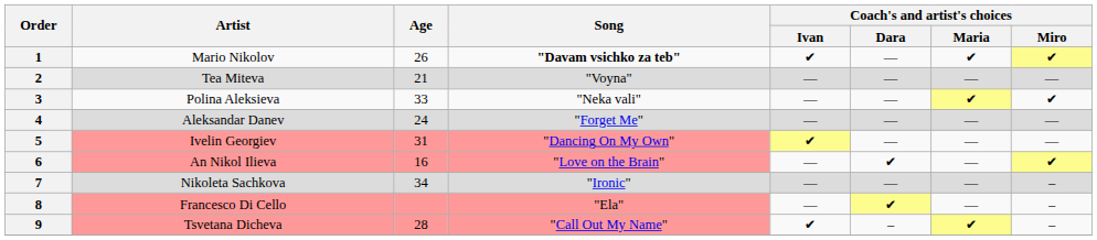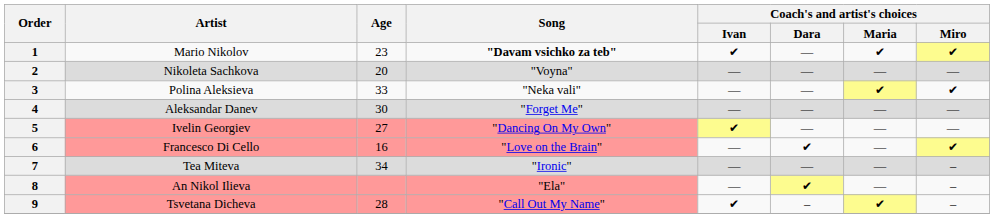1 | Age: 26 -> 23
2 | Artist: Tea Miteva -> Nikoleta Sachkova
2 | Age: 21 -> 20
4 | Age: 24 -> 30
5 | Age: 31 -> 27
6 | Artist: An Nikol Ilieva -> Francesco Di Cello
7 | Artist: Nikoleta Sachkova -> Tea Miteva
8 | Artist: Francesco Di Cello -> An Nikol Ilieva
